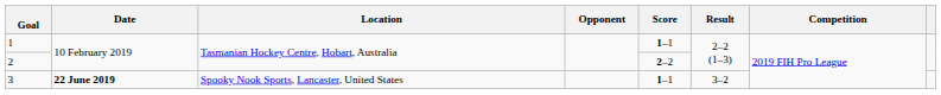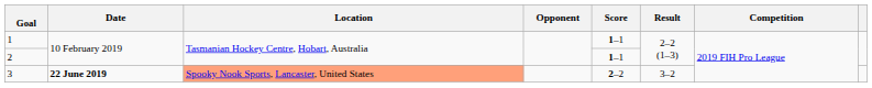2 | Score: 2–2 -> 1–1
3 | Location: no background -> lightsalmon background
3 | Score: 1–1 -> 2–2
